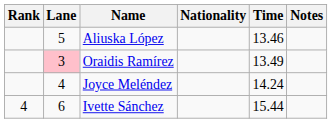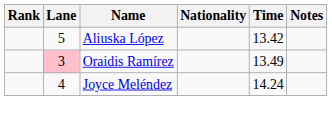Aliuska López | Time: 13.46 -> 13.42
- row: 4 | 6 | Ivette Sánchez | 15.44
